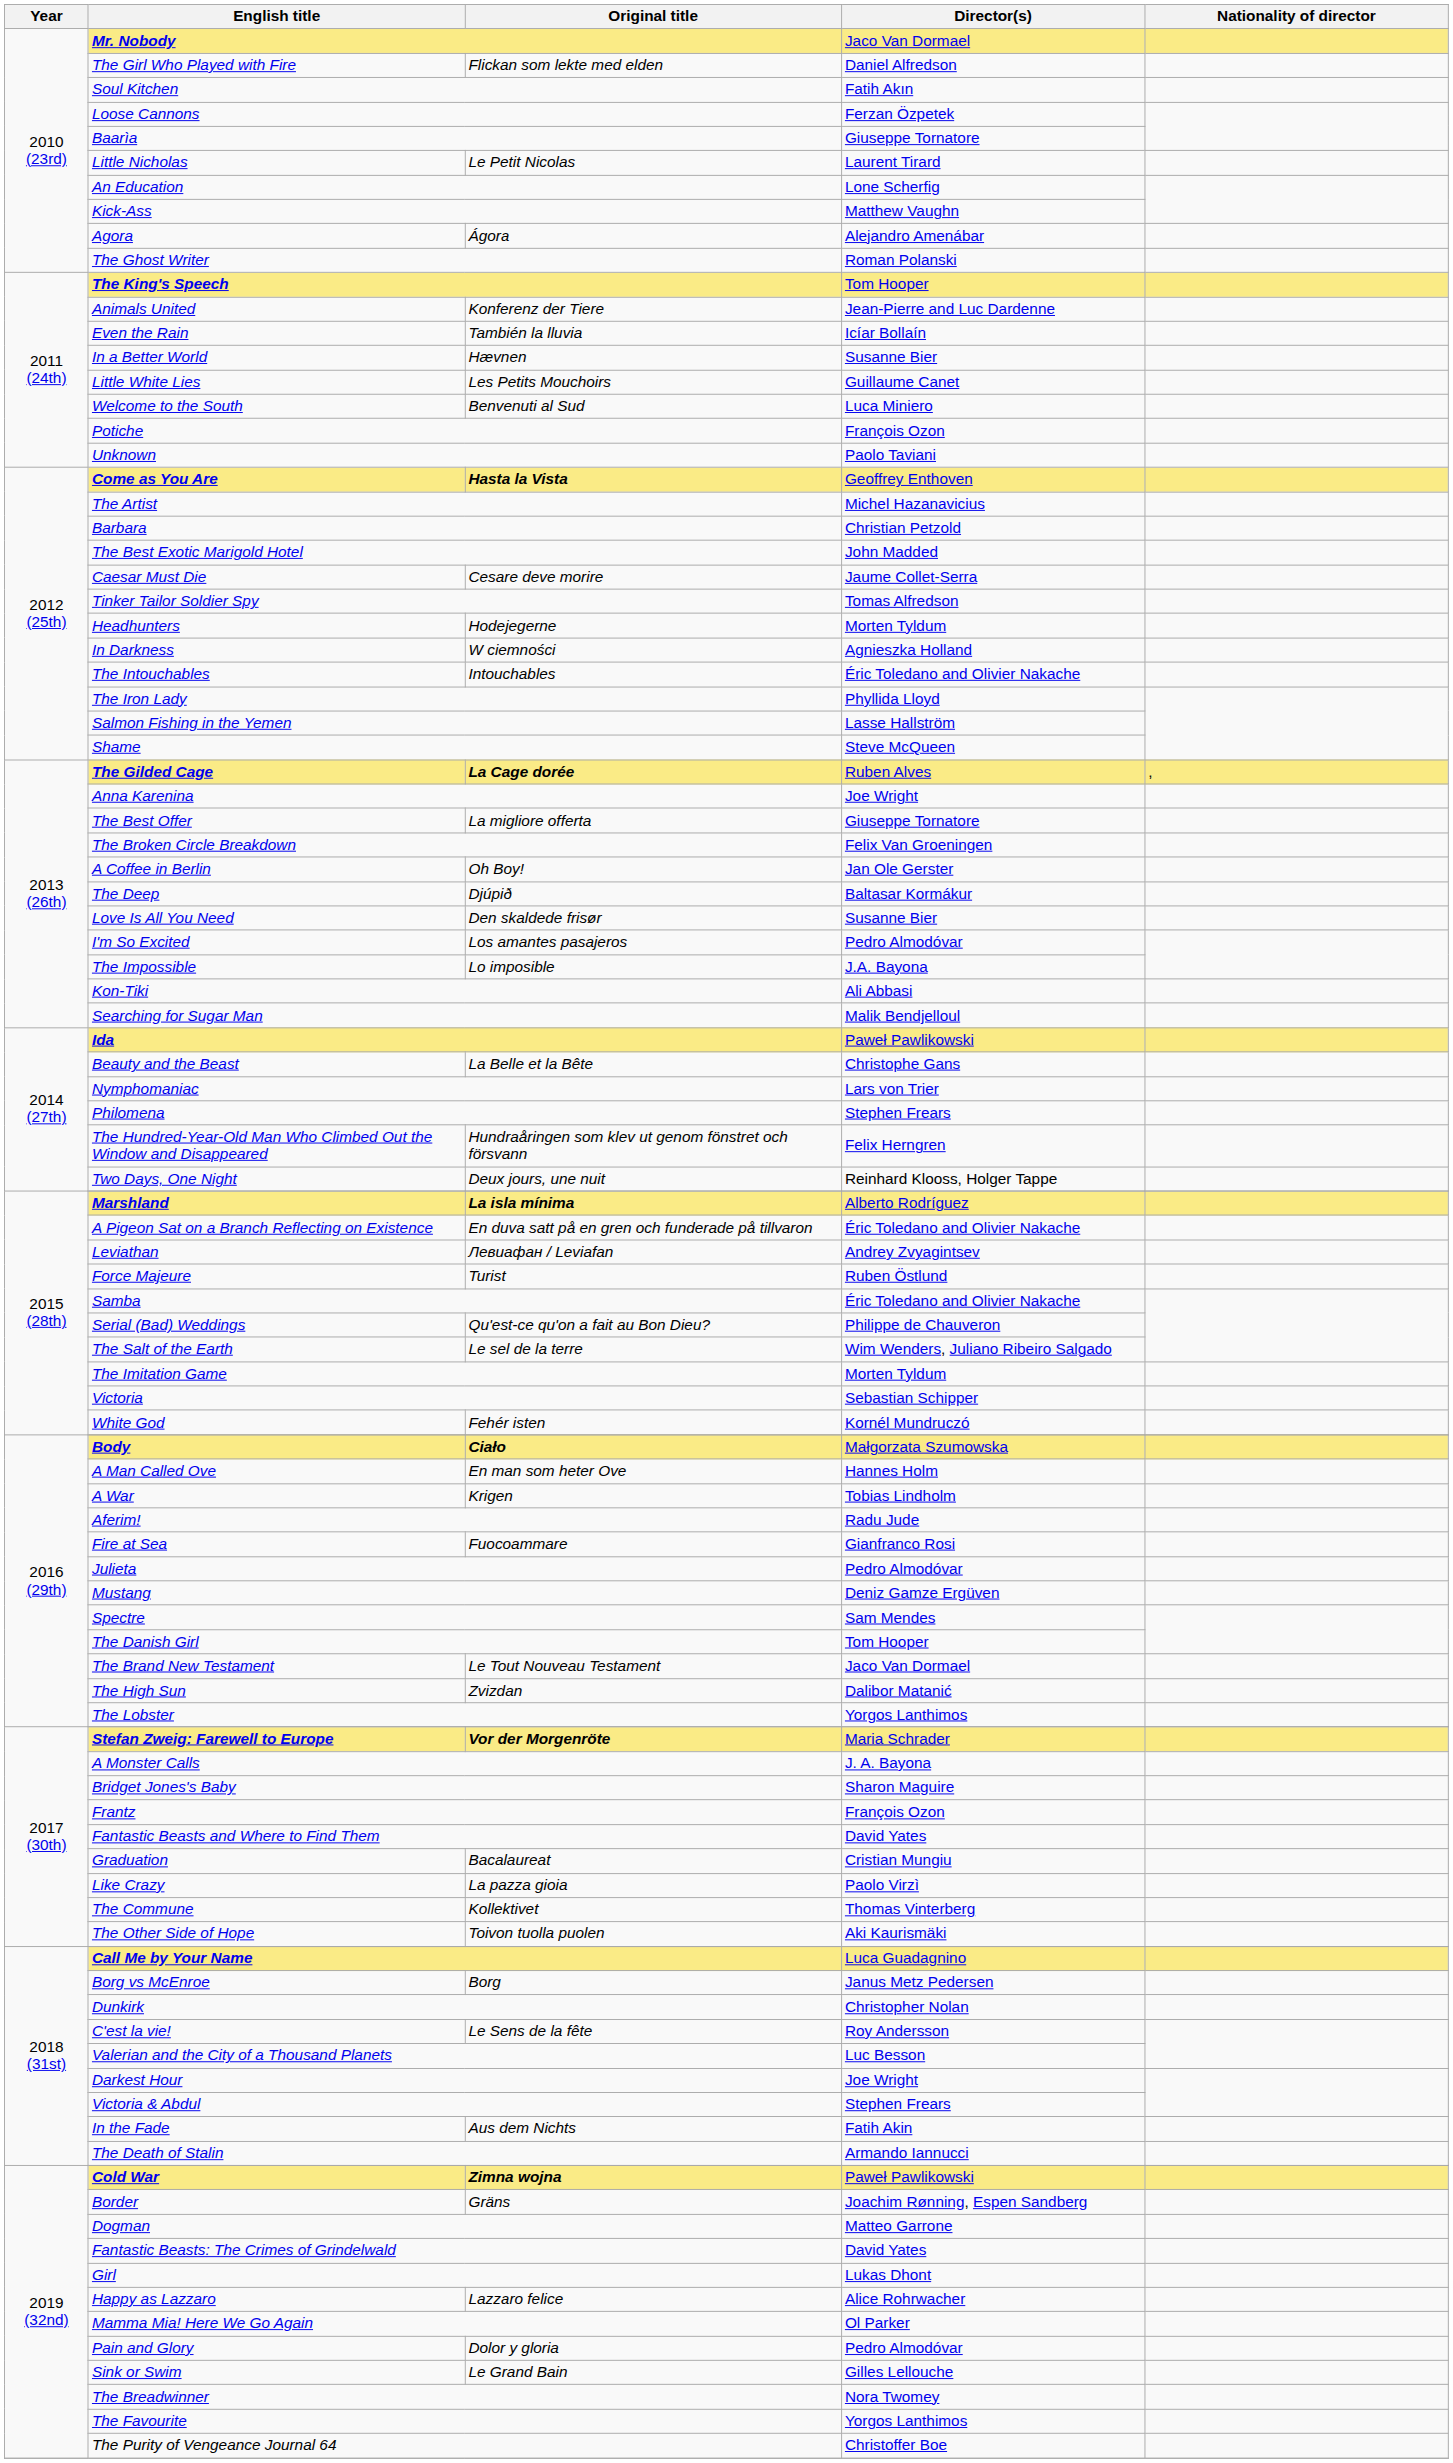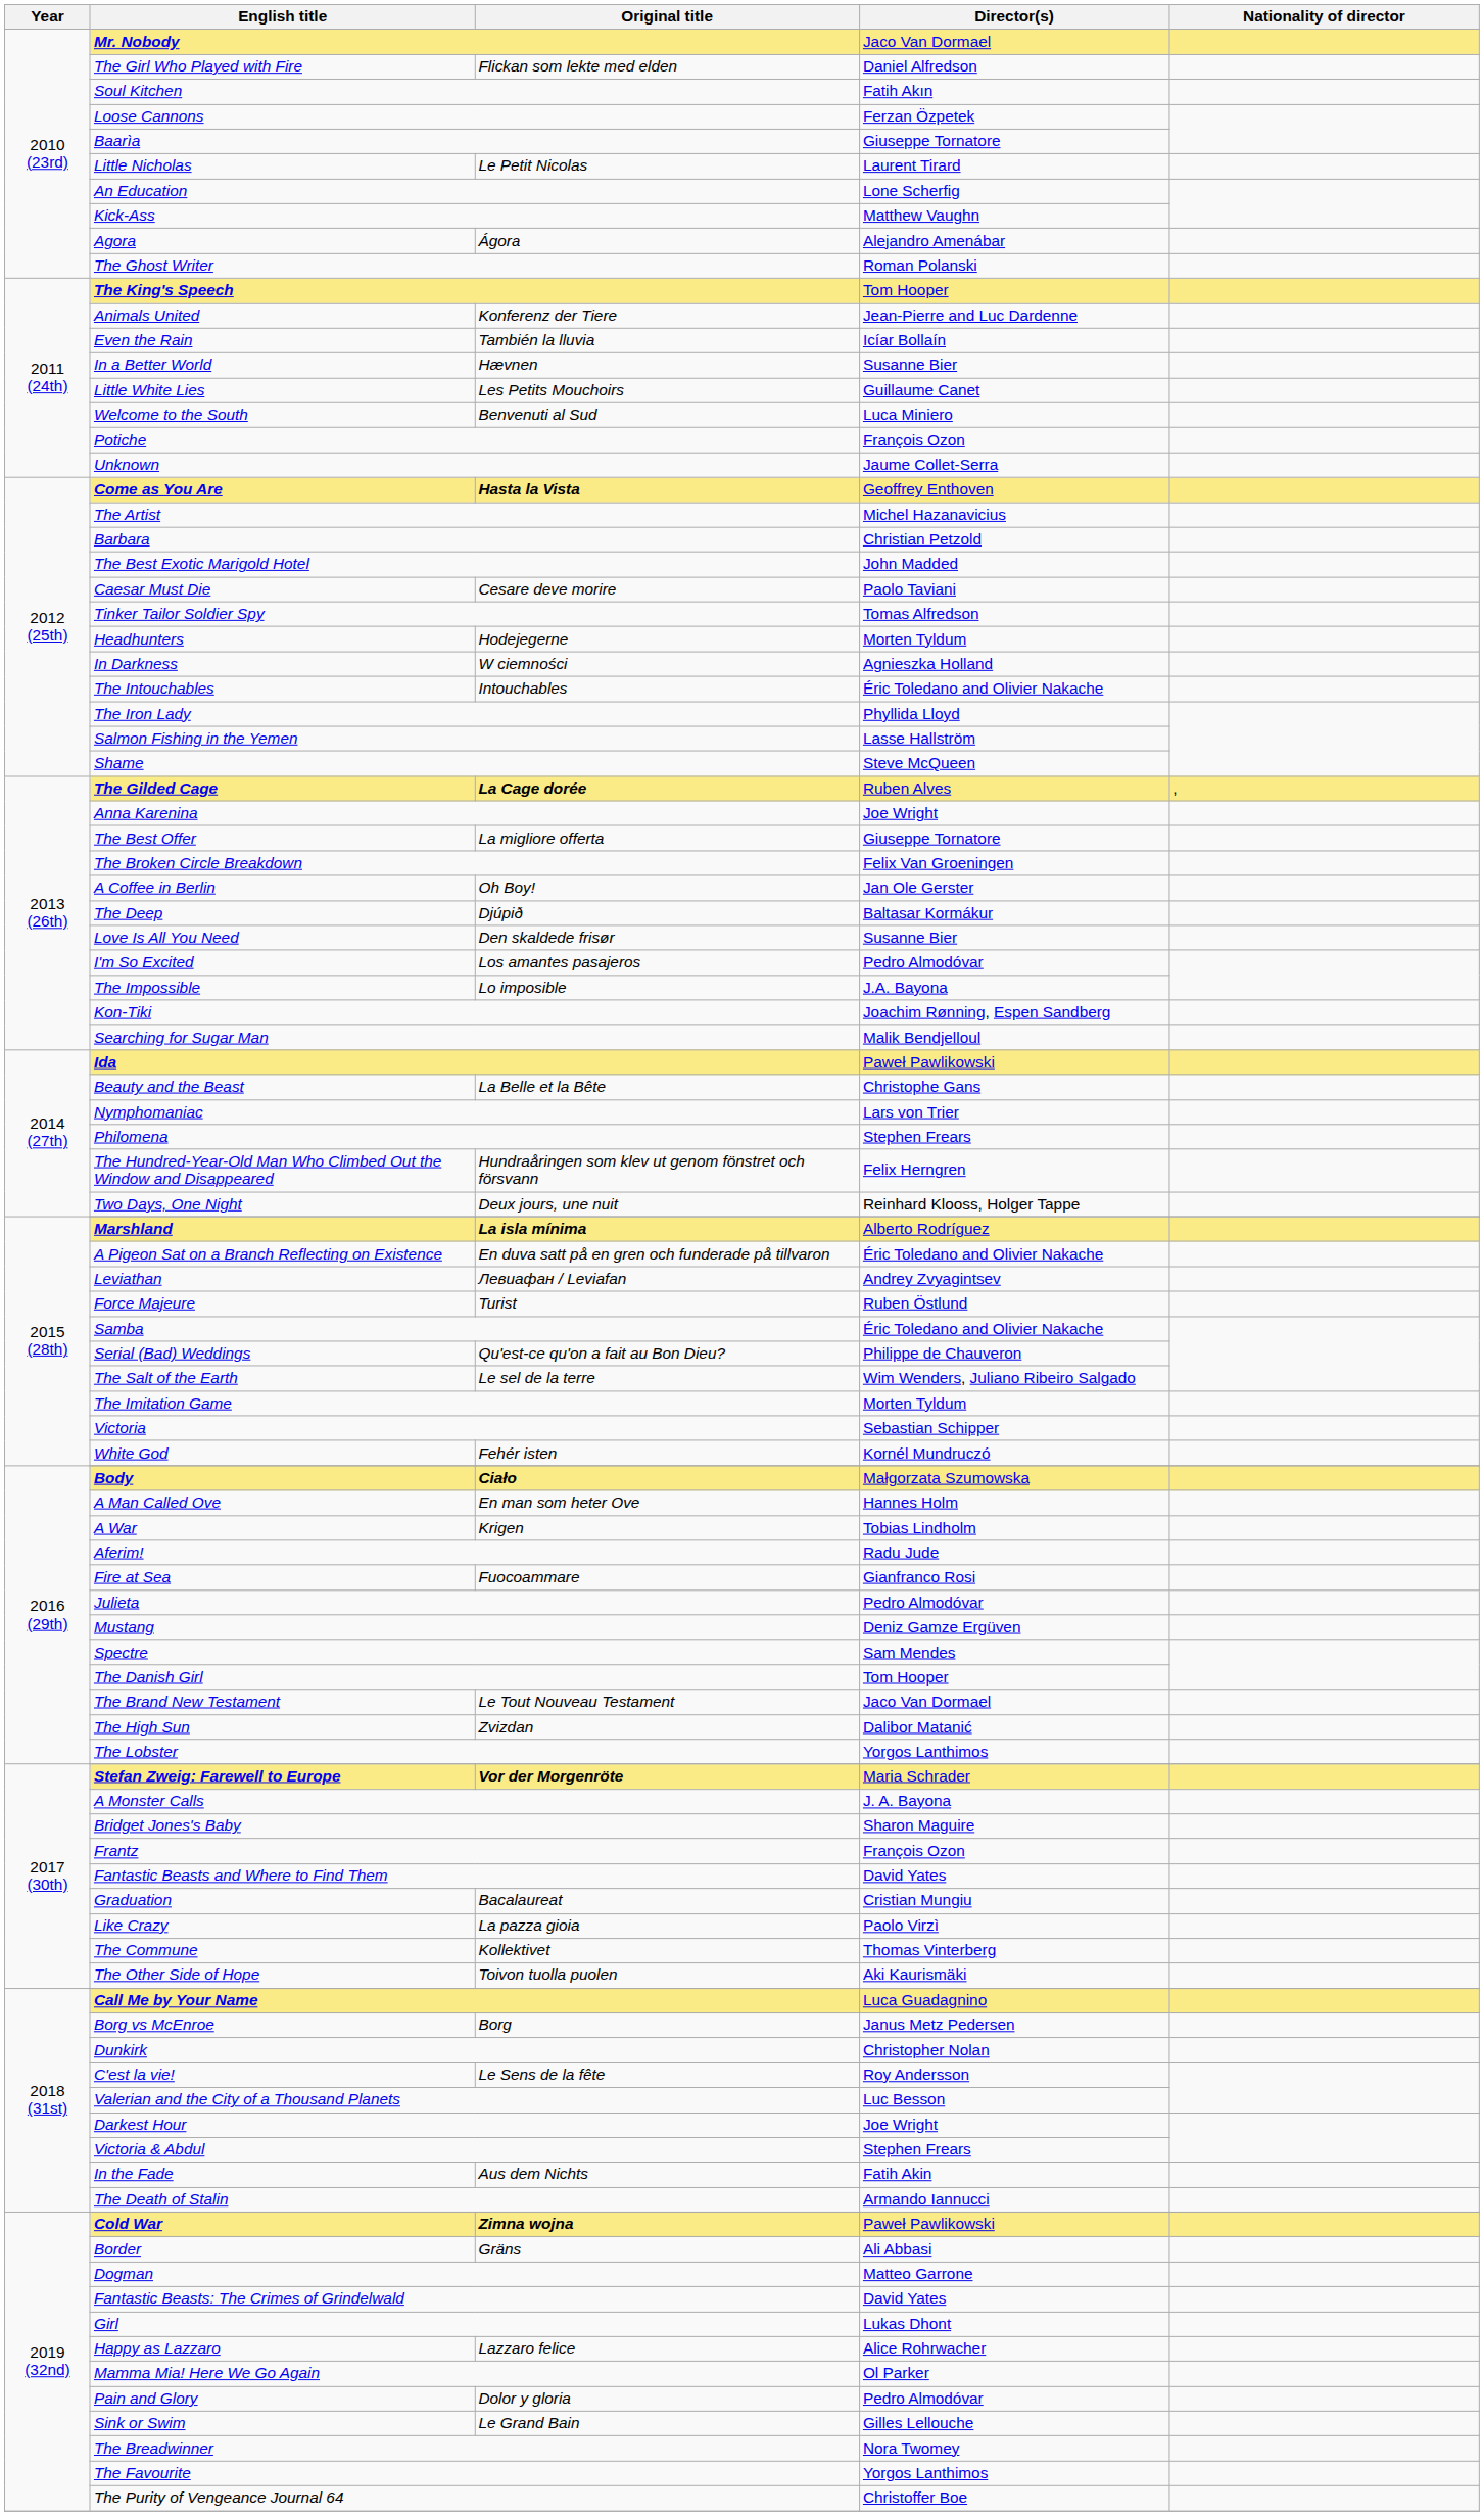Unknown | Director(s): Paolo Taviani -> Jaume Collet-Serra
Caesar Must Die | Director(s): Jaume Collet-Serra -> Paolo Taviani
Kon-Tiki | Director(s): Ali Abbasi -> Joachim Rønning, Espen Sandberg
Border | Director(s): Joachim Rønning, Espen Sandberg -> Ali Abbasi
